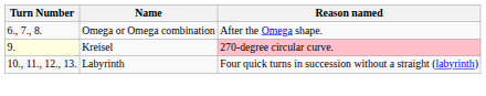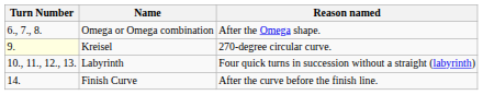Kreisel | Reason named: pink background -> no background
+ row: 14. | Finish Curve | After the curve before the finish line.
